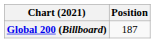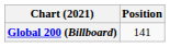Global 200 (Billboard) | Position: 187 -> 141
